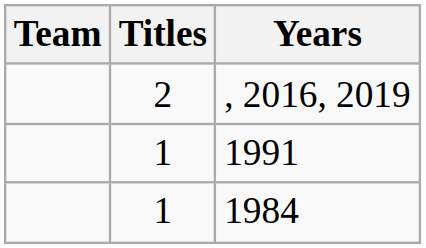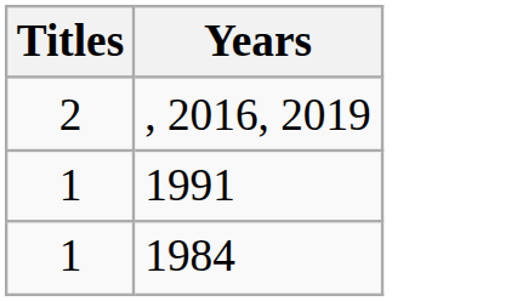- column: Team
